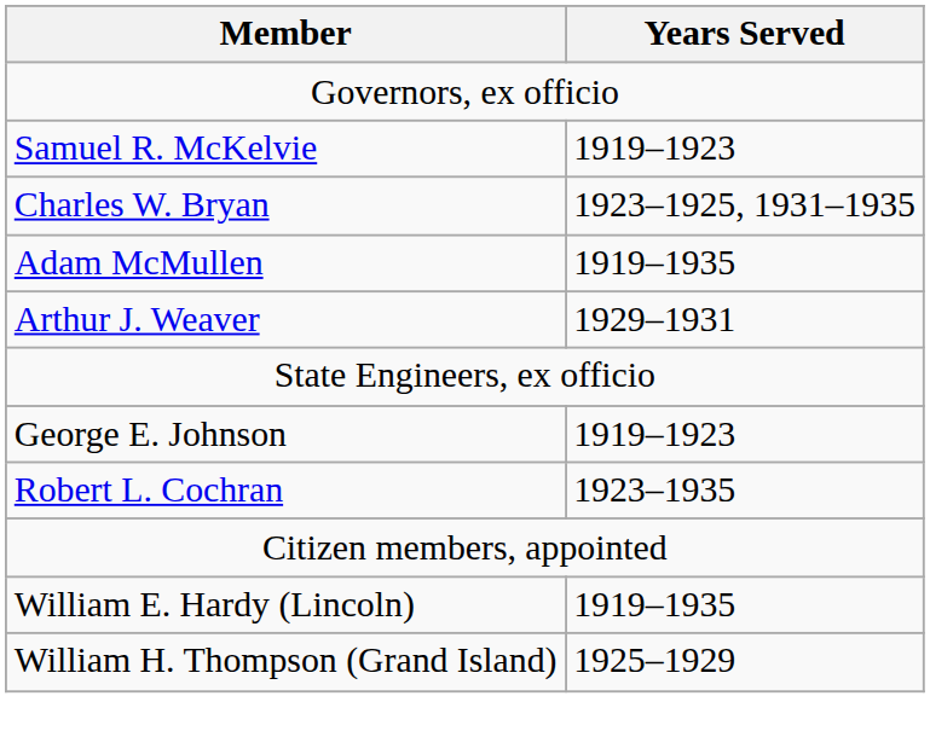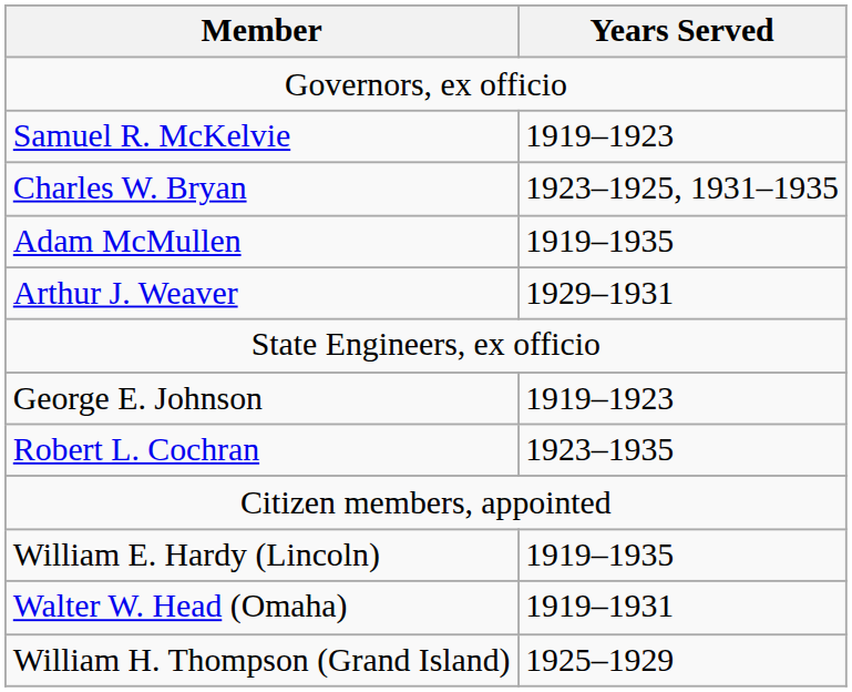+ row: Walter W. Head (Omaha) | 1919–1931
